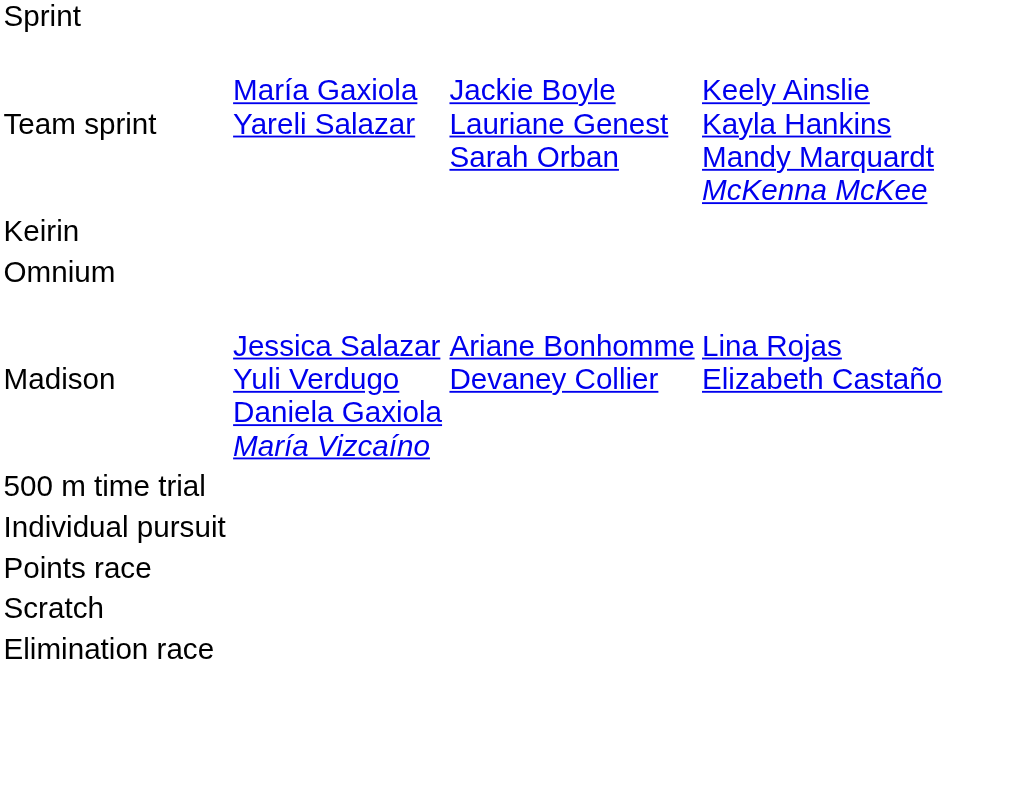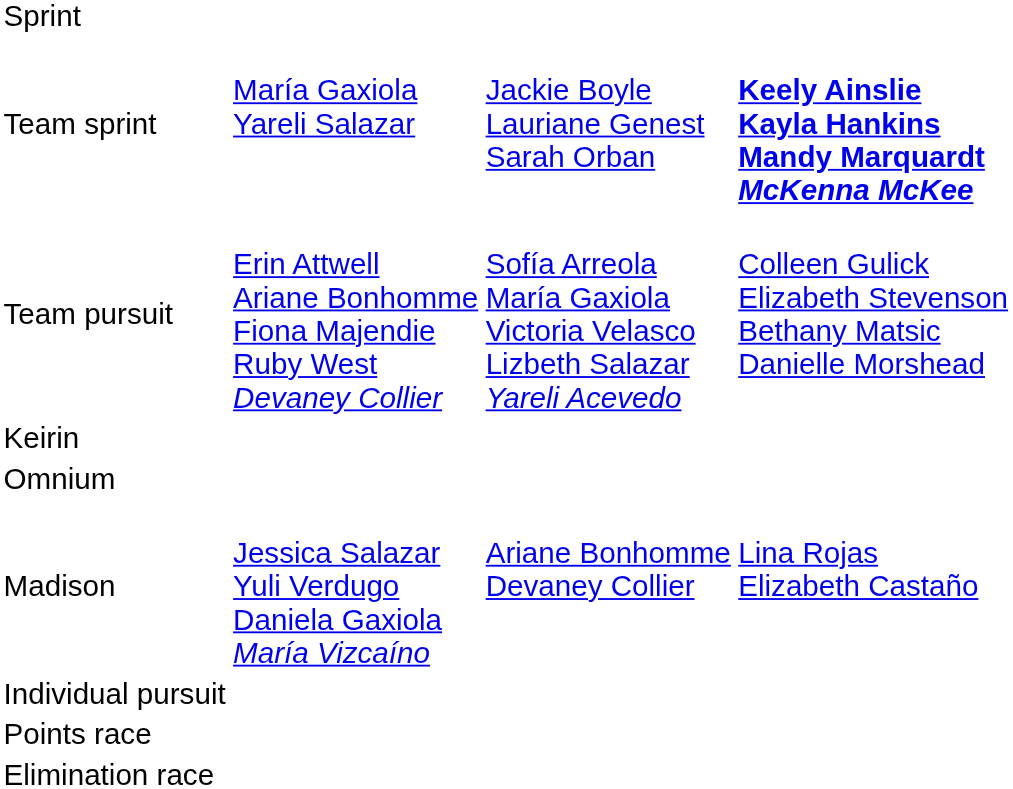Team sprint | column 4: normal -> bold
+ row: Team pursuit | Erin Attwell Ariane Bonhomme Fiona Majendie Ruby West Devaney Collier | Sofía Arreola María Gaxiola Victoria Velasco Lizbeth Salazar Yareli Acevedo | Colleen Gulick Elizabeth Stevenson Bethany Matsic Danielle Morshead
- row: 500 m time trial
- row: Scratch
